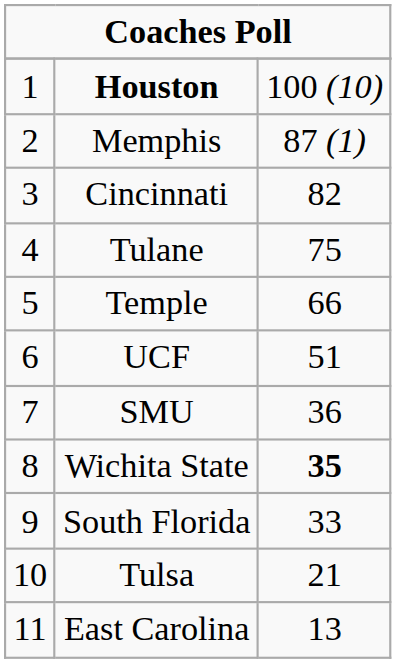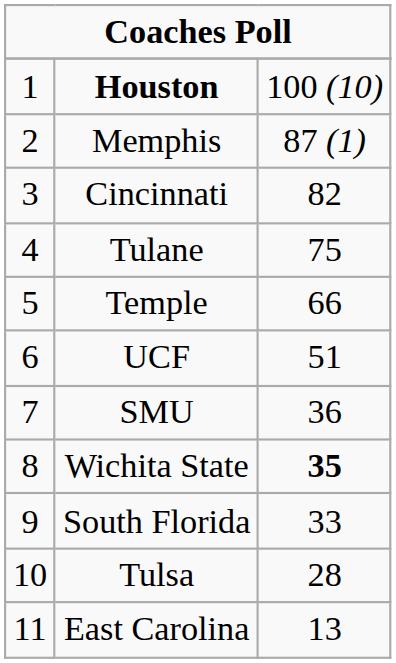Tulsa | column 3: 21 -> 28
